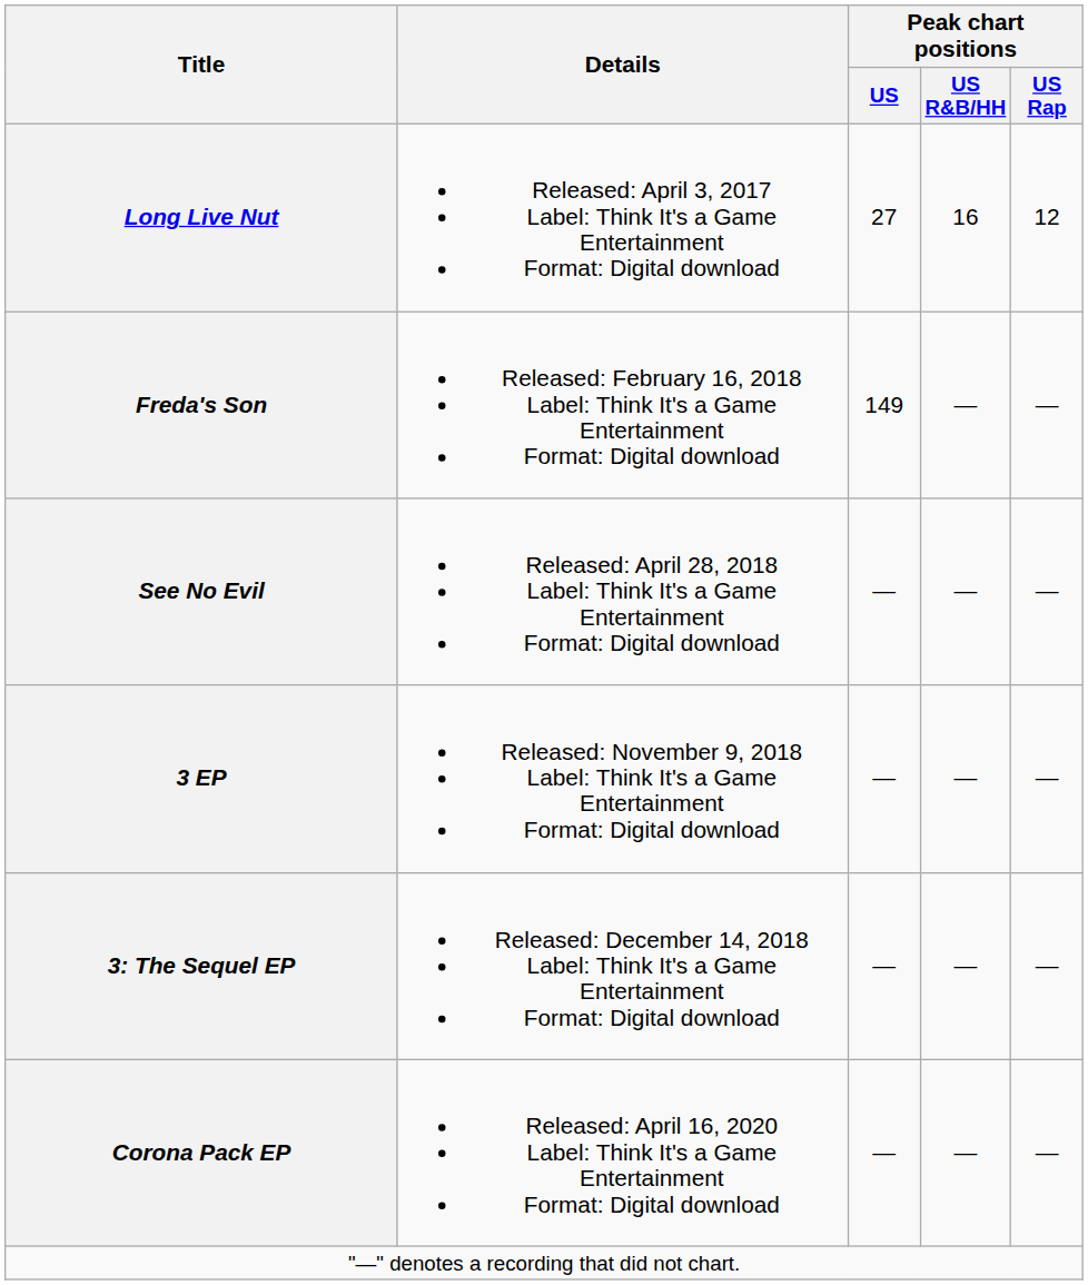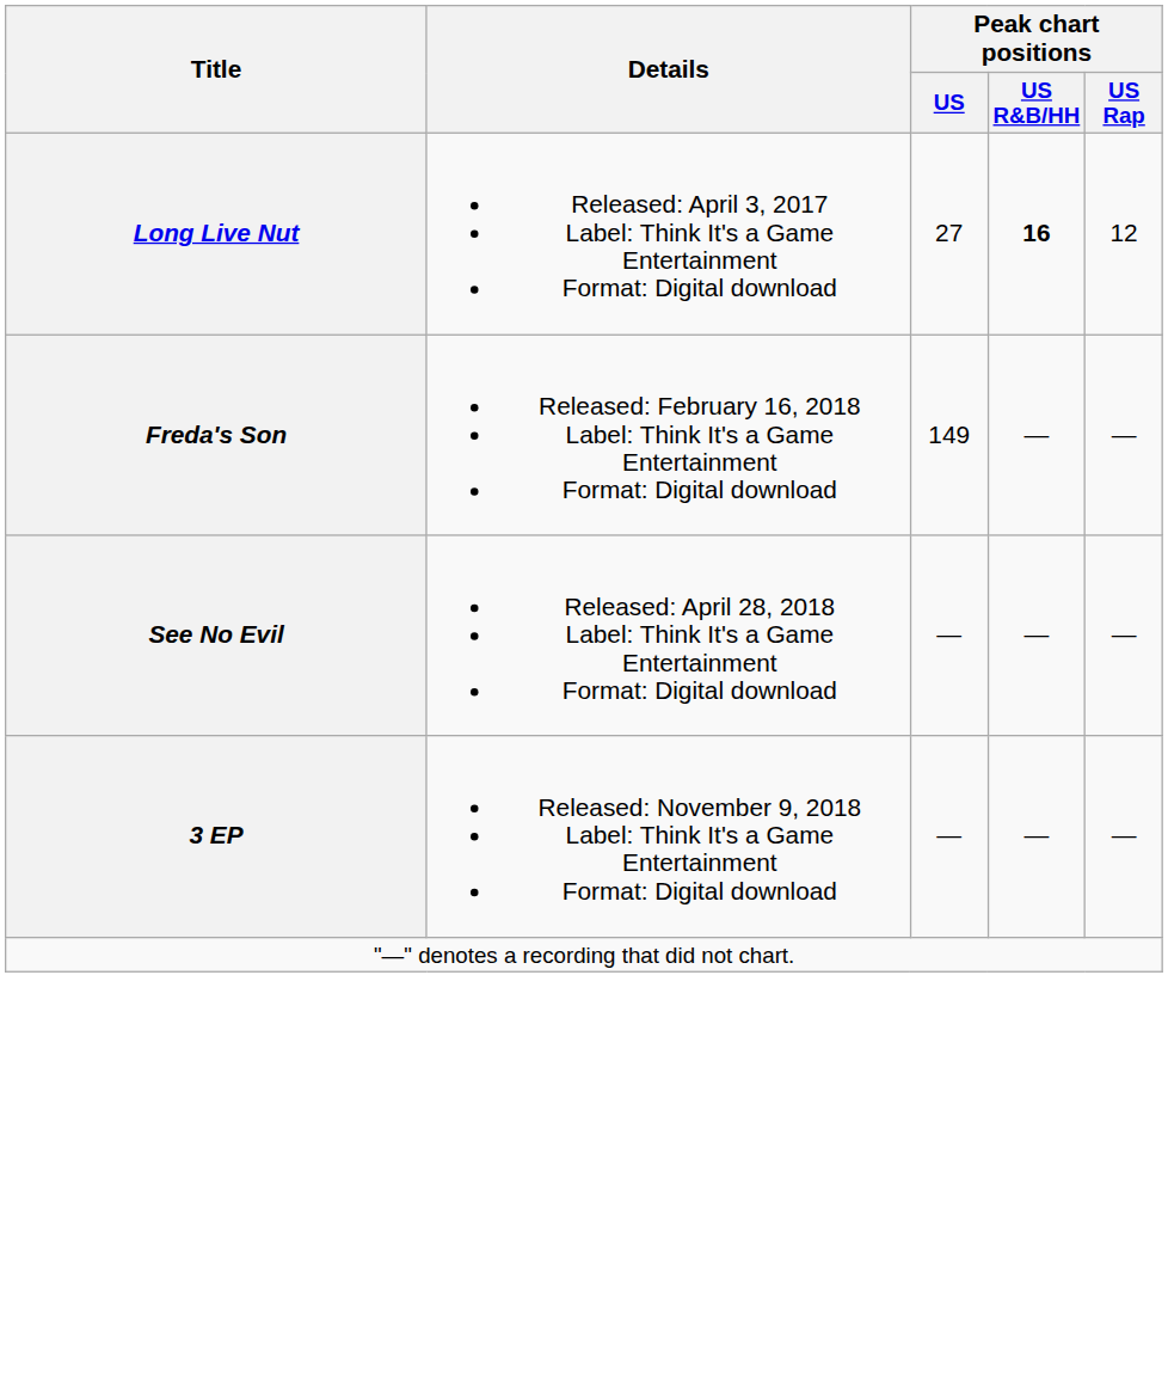Long Live Nut | Peak chart positions / US R&B/HH: normal -> bold
- row: 3: The Sequel EP | Released: December 14, 2018 Label: Think It's a Game Entertainment Format: Digital download | — | — | —
- row: Corona Pack EP | Released: April 16, 2020 Label: Think It's a Game Entertainment Format: Digital download | — | — | —
